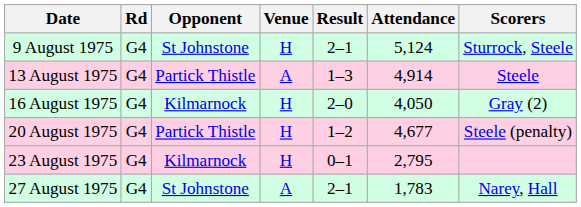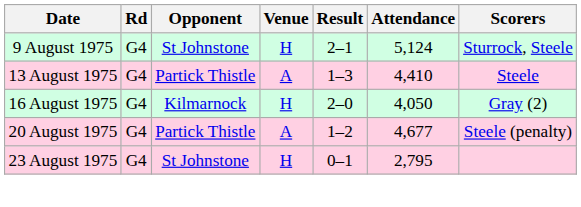13 August 1975 | Attendance: 4,914 -> 4,410
20 August 1975 | Venue: H -> A
23 August 1975 | Opponent: Kilmarnock -> St Johnstone
- row: 27 August 1975 | G4 | St Johnstone | A | 2–1 | 1,783 | Narey, Hall
